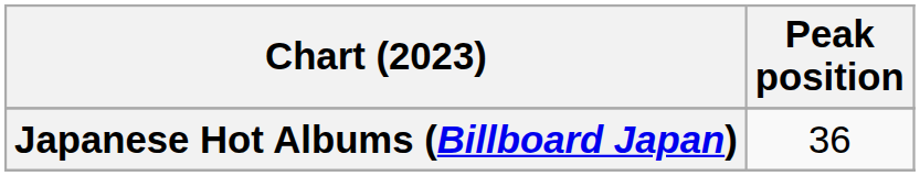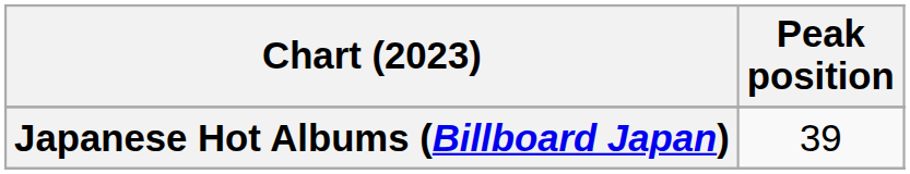Japanese Hot Albums (Billboard Japan) | Peak position: 36 -> 39
